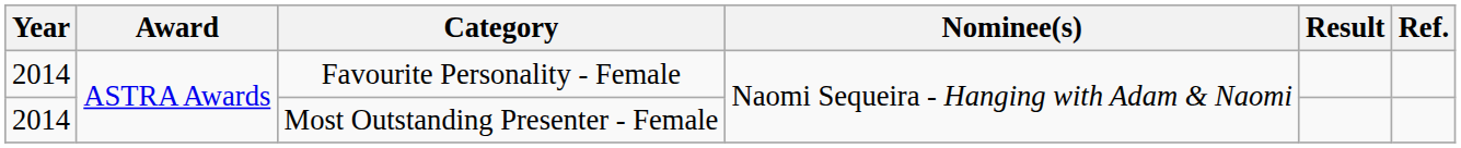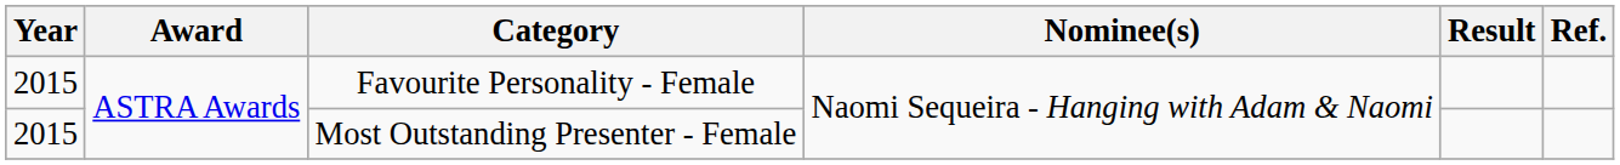Favourite Personality - Female | Year: 2014 -> 2015
Most Outstanding Presenter - Female | Year: 2014 -> 2015
